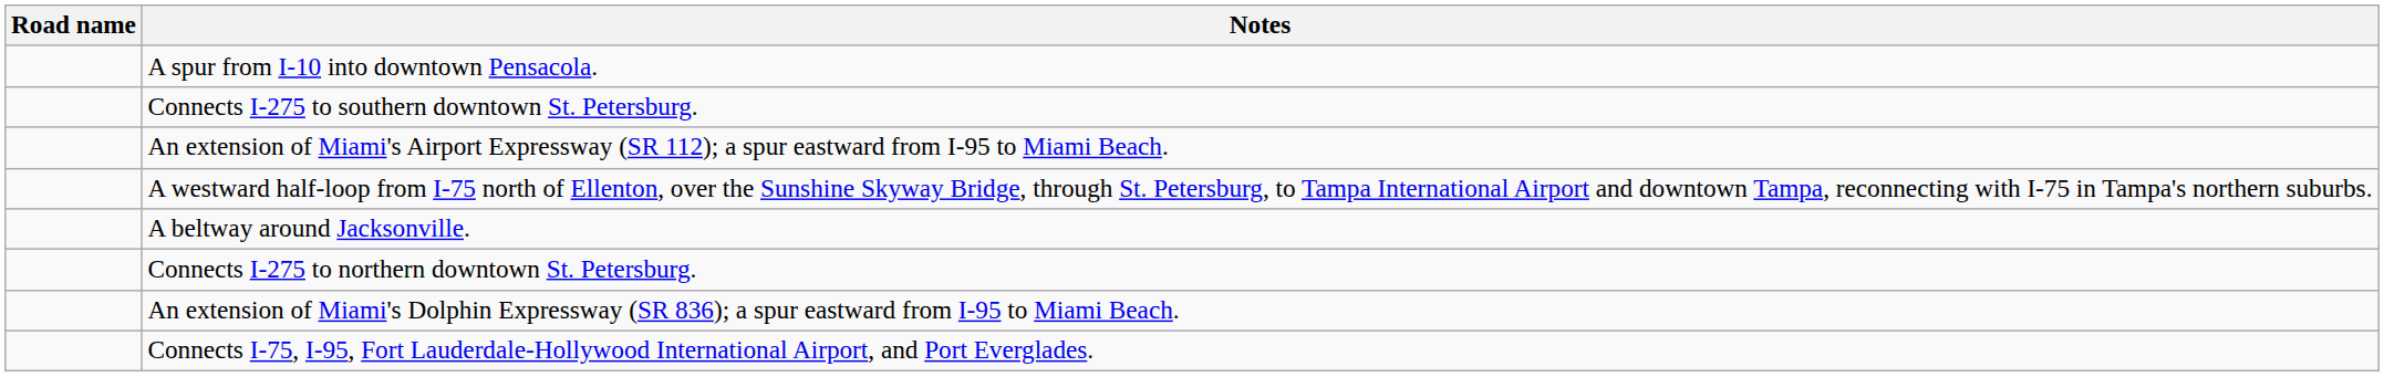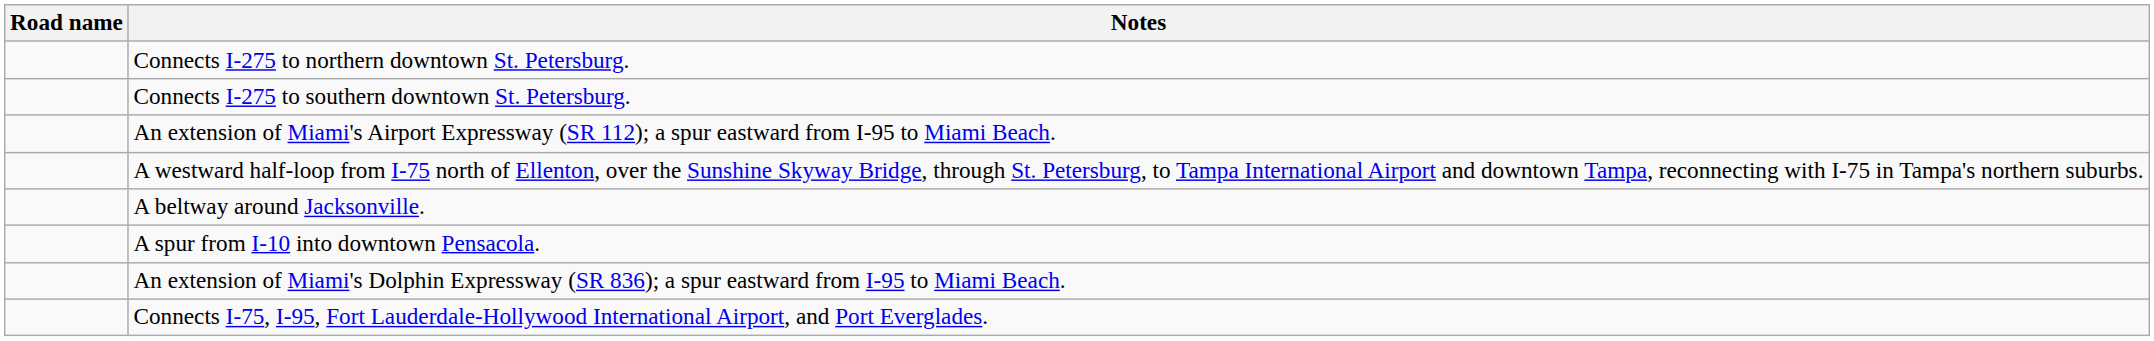rows swapped: A spur from I-10 into downtown Pensacola. <-> Connects I-275 to northern downtown St. Petersburg.
